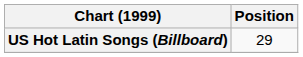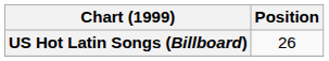US Hot Latin Songs (Billboard) | Position: 29 -> 26
